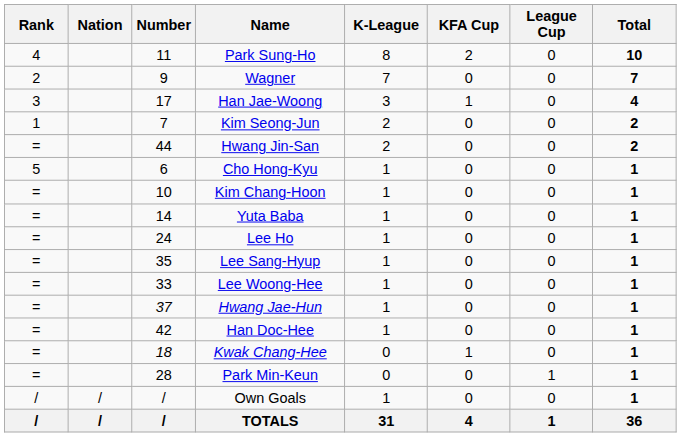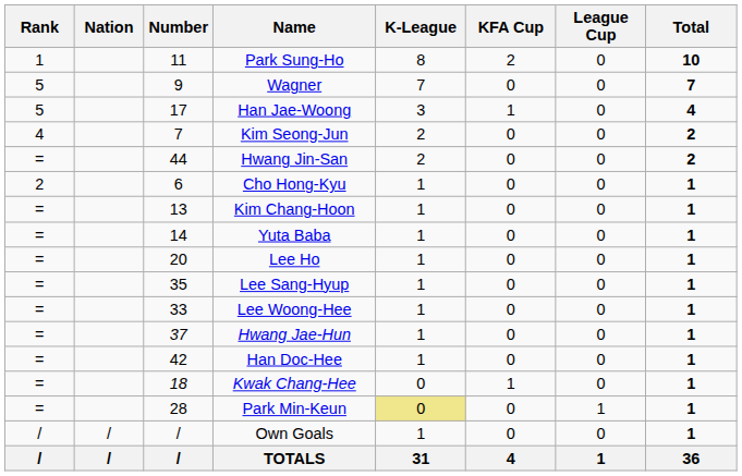Park Sung-Ho | Rank: 4 -> 1
Wagner | Rank: 2 -> 5
Han Jae-Woong | Rank: 3 -> 5
Kim Seong-Jun | Rank: 1 -> 4
Cho Hong-Kyu | Rank: 5 -> 2
Kim Chang-Hoon | Number: 10 -> 13
Lee Ho | Number: 24 -> 20
Park Min-Keun | K-League: no background -> khaki background
